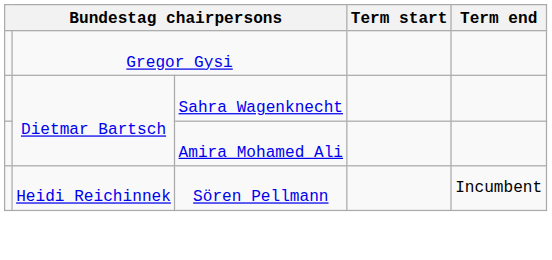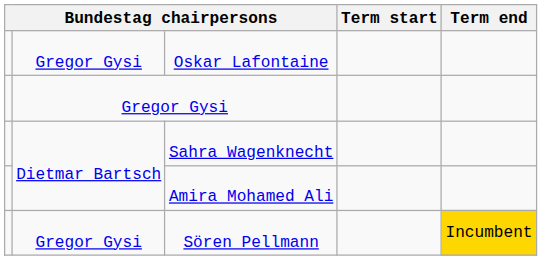+ row: Gregor Gysi | Oskar Lafontaine
Sören Pellmann | column 2: Heidi Reichinnek -> Gregor Gysi
Sören Pellmann | Term end: no background -> gold background
